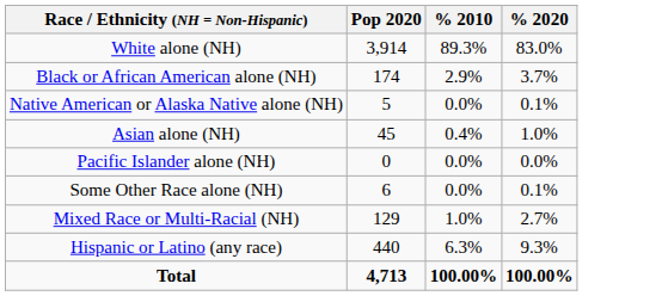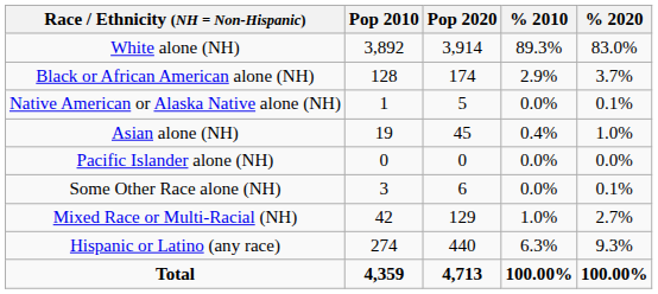+ column: Pop 2010 | 3,892 | 128 | 1 | 19 | 0 | 3 | 42 | 274 | 4,359
